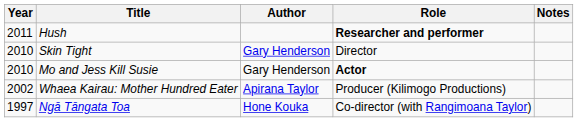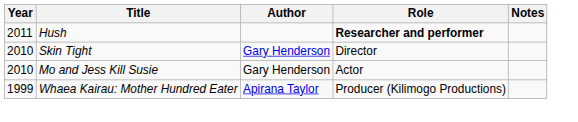Mo and Jess Kill Susie | Role: bold -> normal
Whaea Kairau: Mother Hundred Eater | Year: 2002 -> 1999
- row: 1997 | Ngā Tāngata Toa | Hone Kouka | Co-director (with Rangimoana Taylor)
